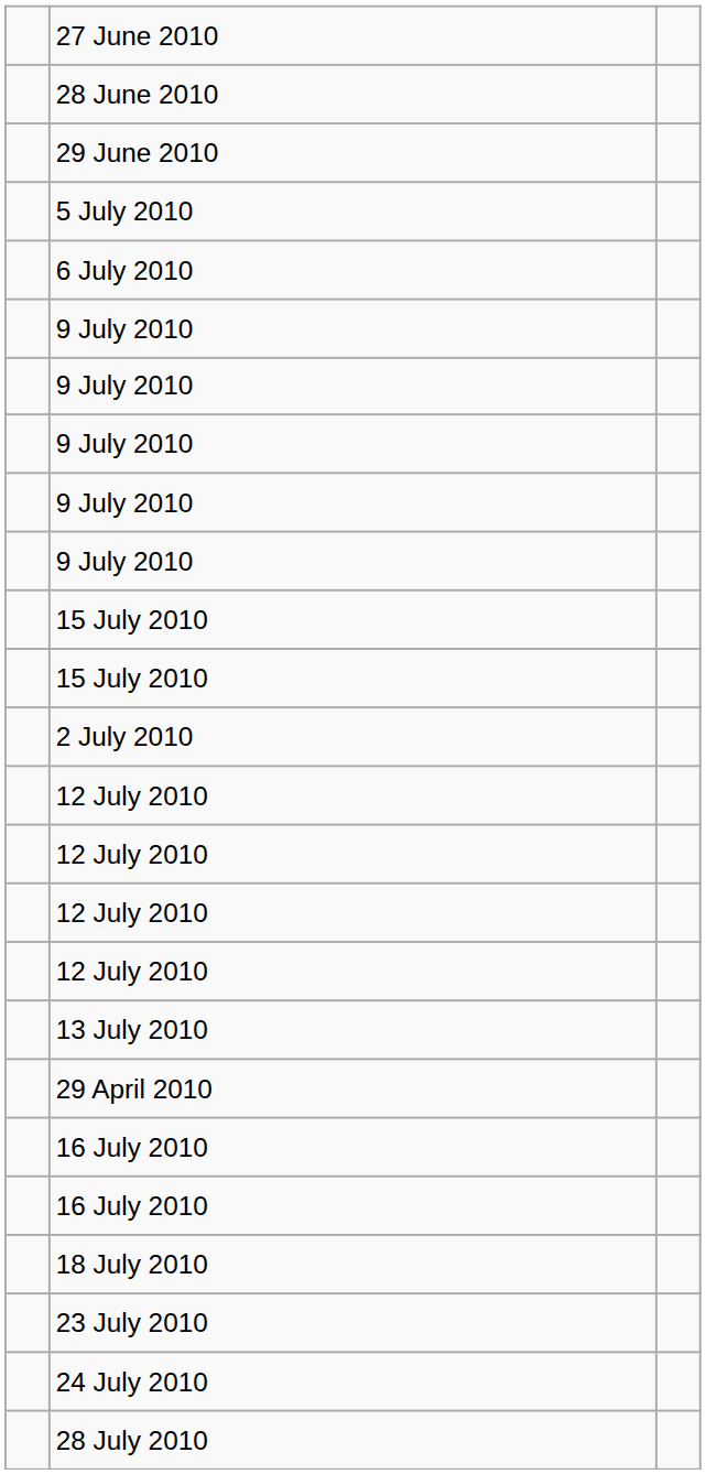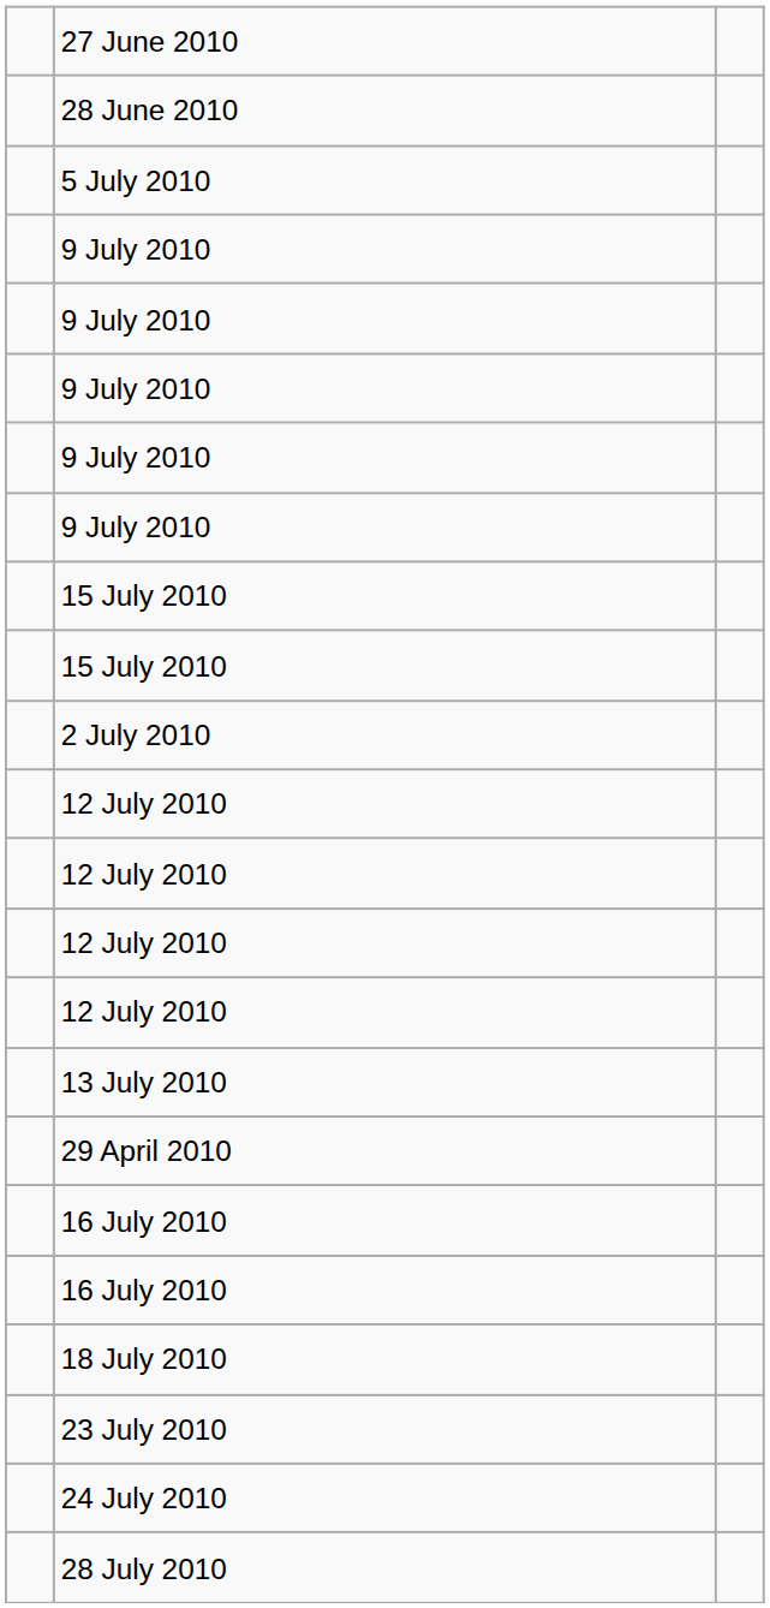- row: 29 June 2010
- row: 6 July 2010
